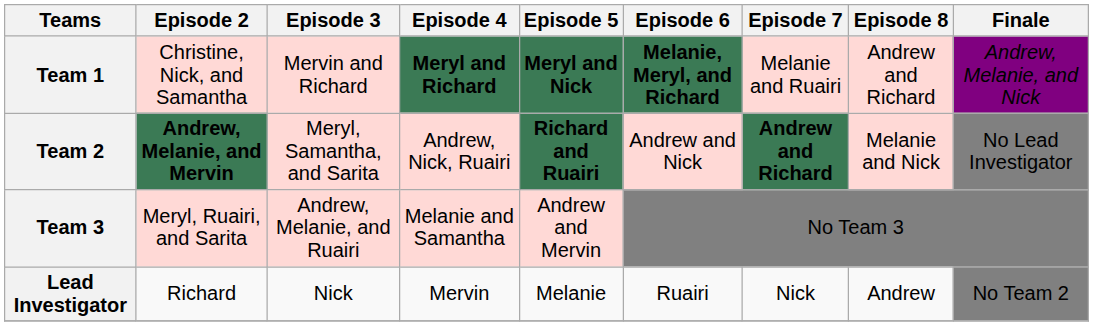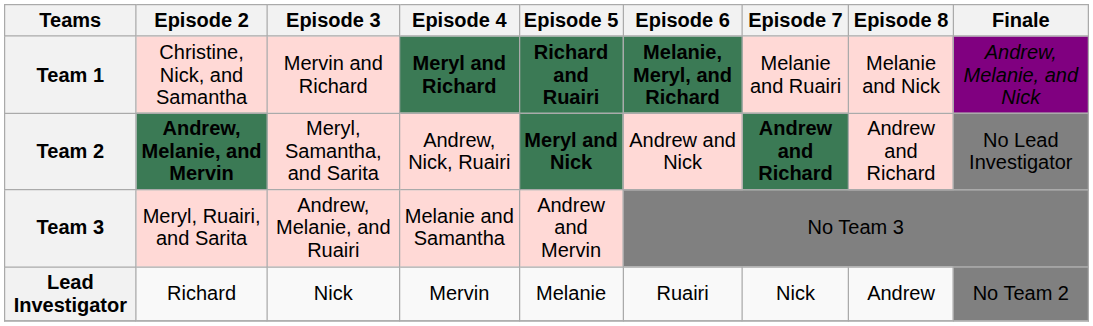Team 1 | Episode 5: Meryl and Nick -> Richard and Ruairi
Team 1 | Episode 8: Andrew and Richard -> Melanie and Nick
Team 2 | Episode 5: Richard and Ruairi -> Meryl and Nick
Team 2 | Episode 8: Melanie and Nick -> Andrew and Richard
